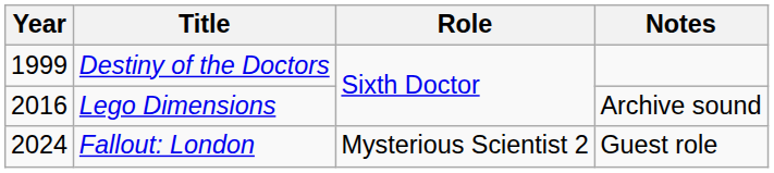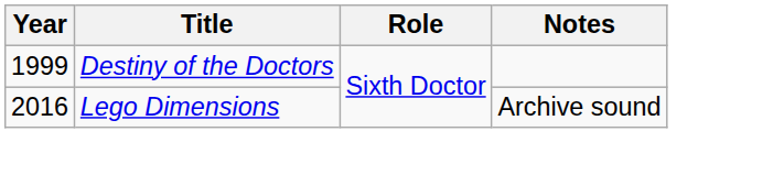- row: 2024 | Fallout: London | Mysterious Scientist 2 | Guest role
